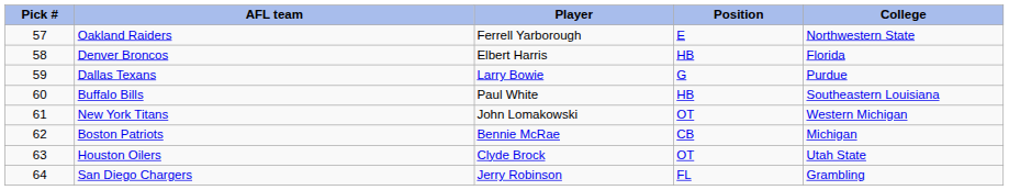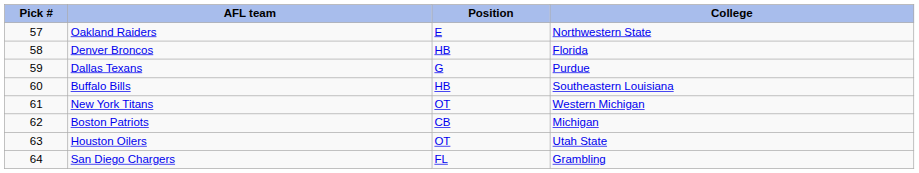- column: Player | Ferrell Yarborough | Elbert Harris | Larry Bowie | Paul White | John Lomakowski | Bennie McRae | Clyde Brock | Jerry Robinson
